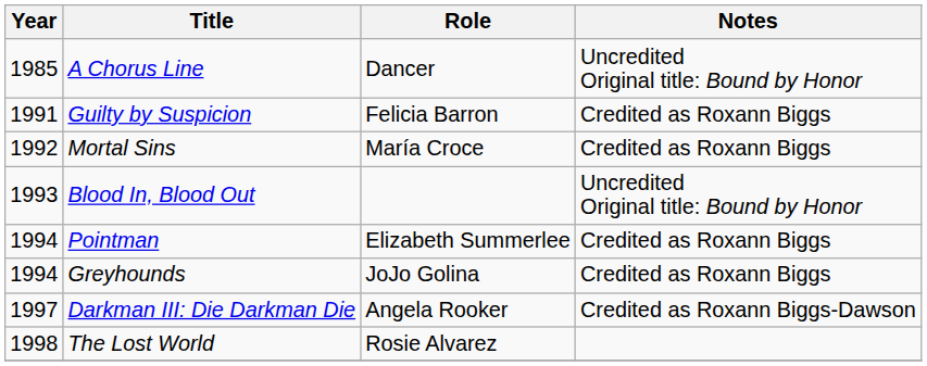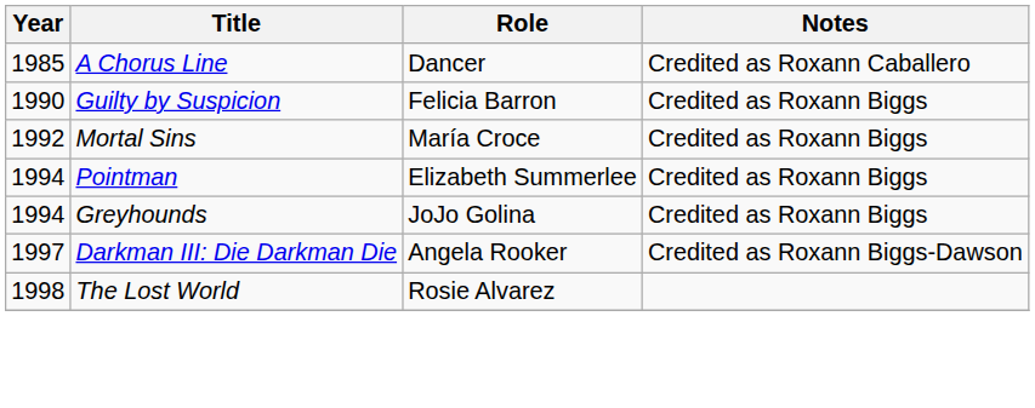A Chorus Line | Notes: Uncredited Original title: Bound by Honor -> Credited as Roxann Caballero
Guilty by Suspicion | Year: 1991 -> 1990
- row: 1993 | Blood In, Blood Out | Uncredited Original title: Bound by Honor
